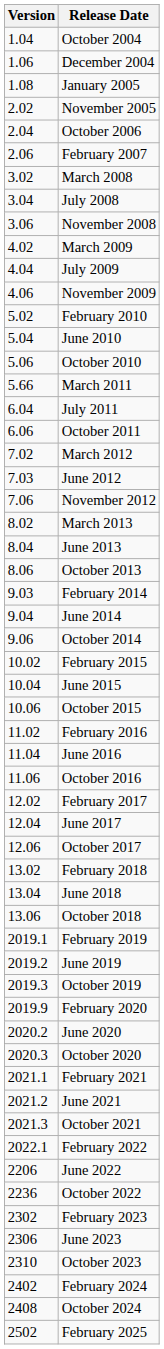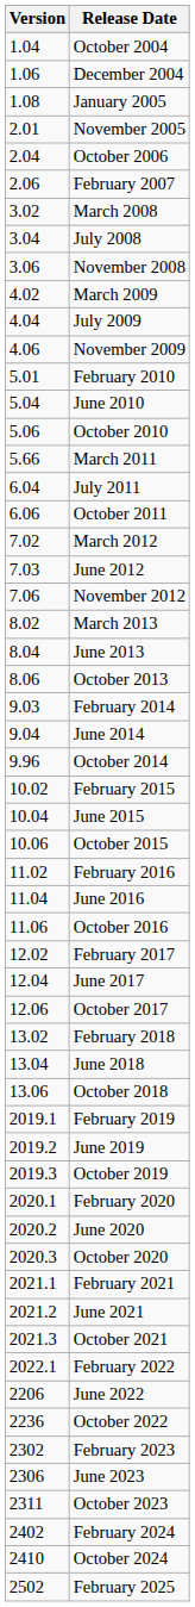November 2005 | Version: 2.02 -> 2.01
February 2010 | Version: 5.02 -> 5.01
October 2014 | Version: 9.06 -> 9.96
February 2020 | Version: 2019.9 -> 2020.1
October 2023 | Version: 2310 -> 2311
October 2024 | Version: 2408 -> 2410
